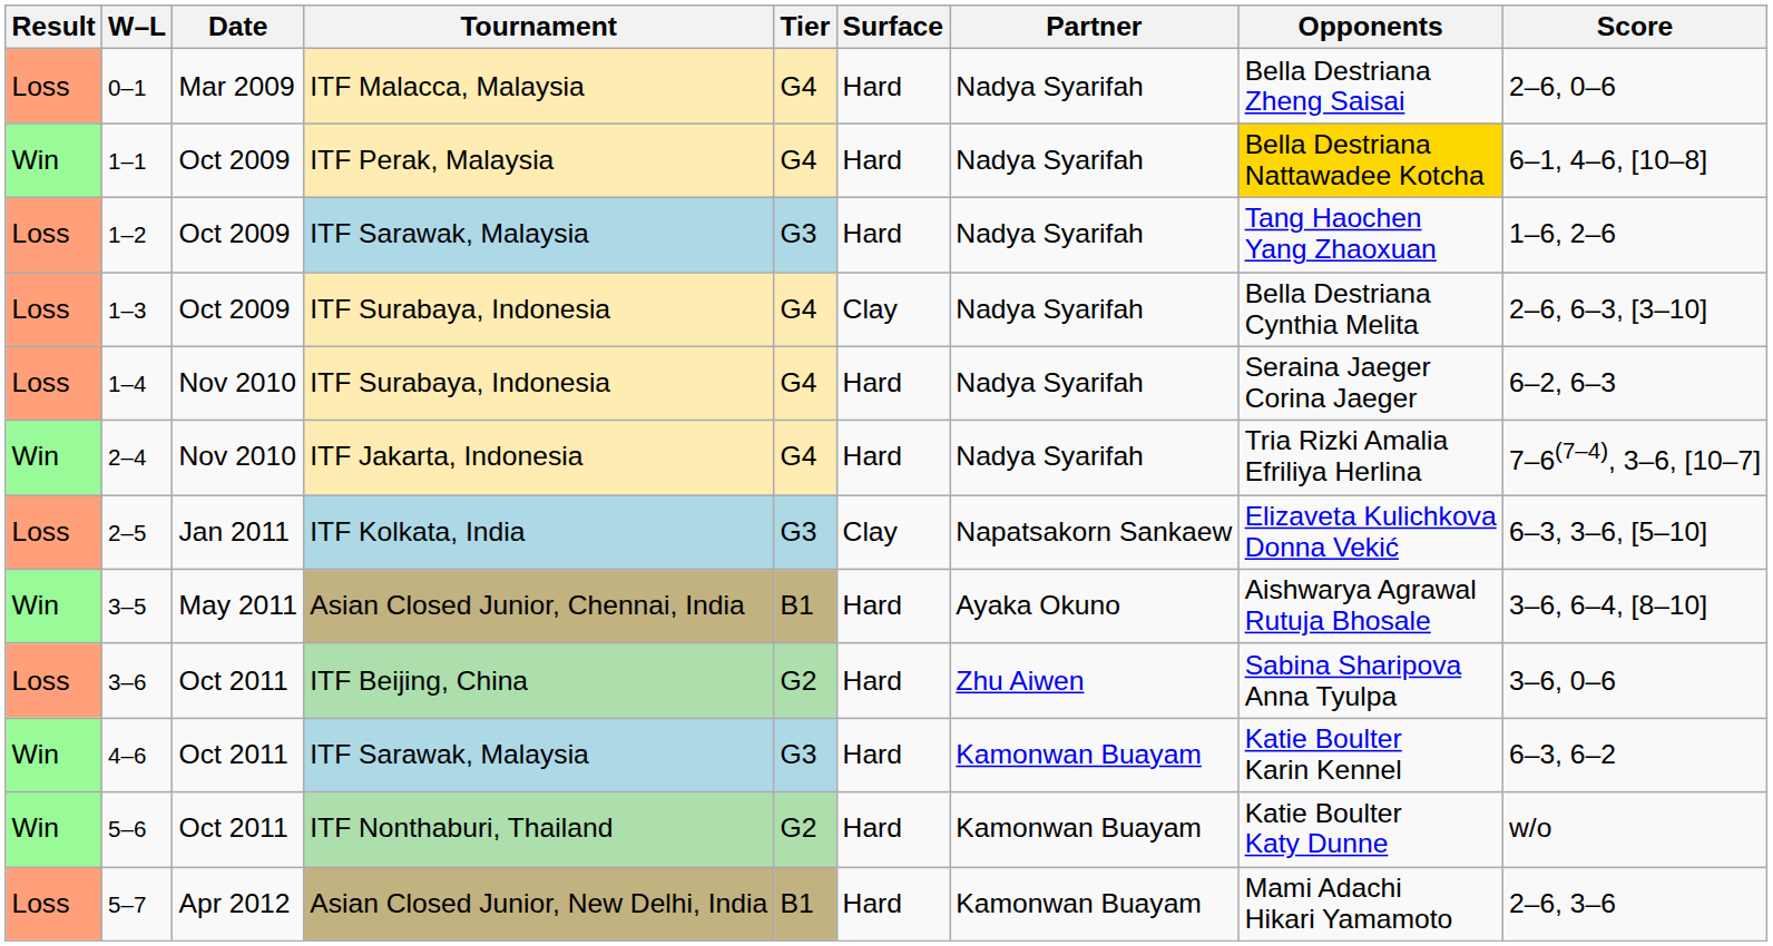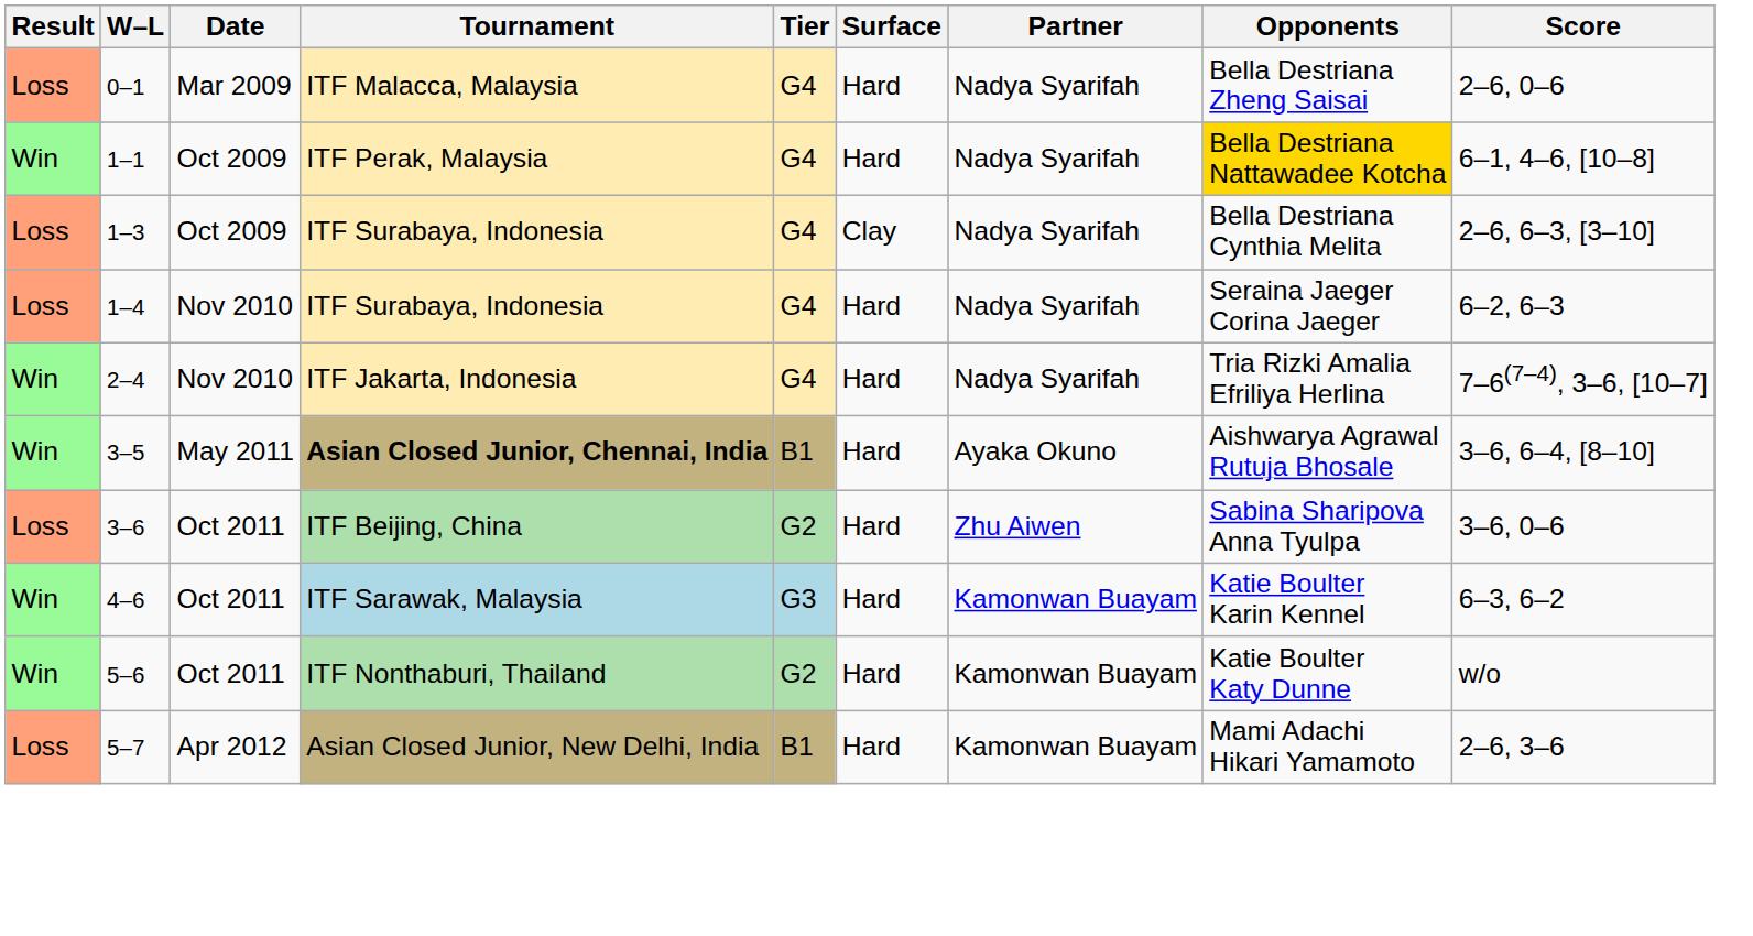- row: Loss | 1–2 | Oct 2009 | ITF Sarawak, Malaysia | G3 | Hard | Nadya Syarifah | Tang Haochen Yang Zhaoxuan | 1–6, 2–6
- row: Loss | 2–5 | Jan 2011 | ITF Kolkata, India | G3 | Clay | Napatsakorn Sankaew | Elizaveta Kulichkova Donna Vekić | 6–3, 3–6, [5–10]
3–5 | Tournament: normal -> bold
